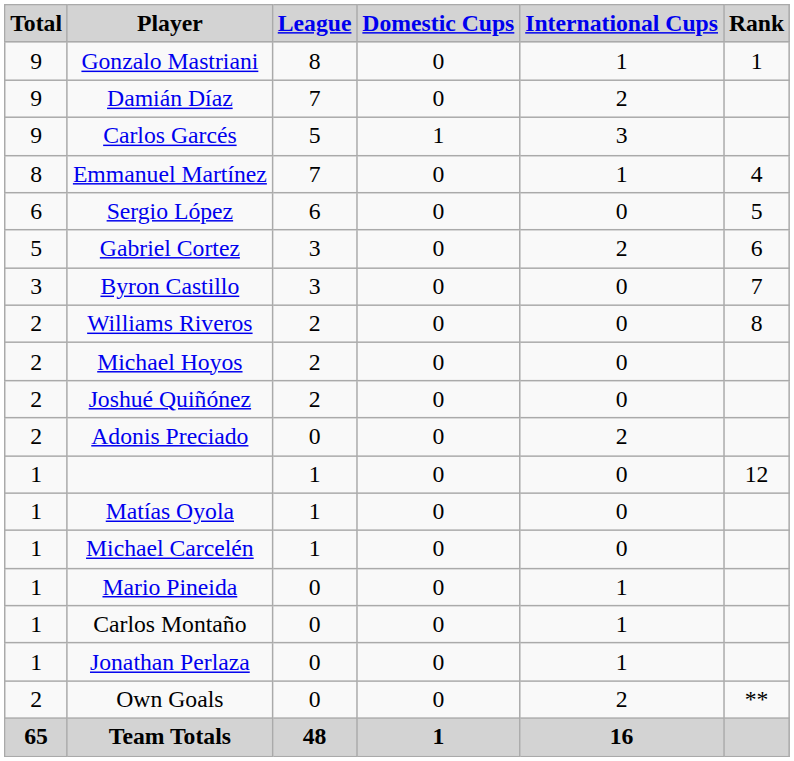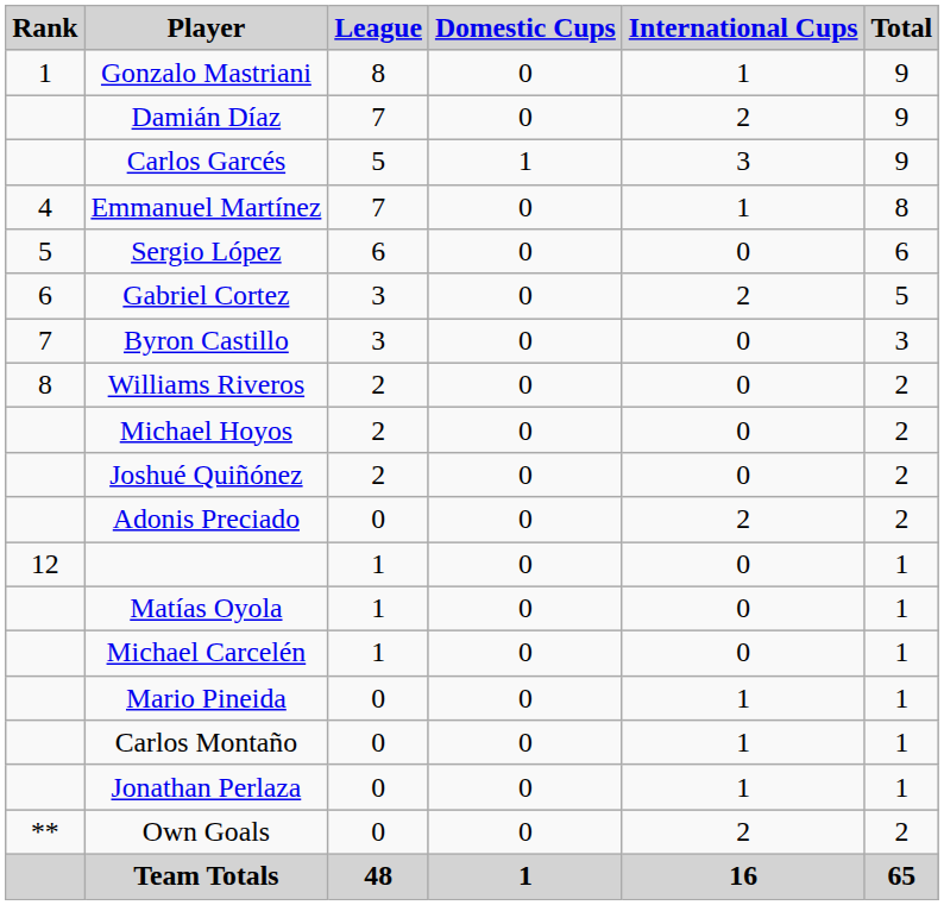columns swapped: Rank <-> Total
